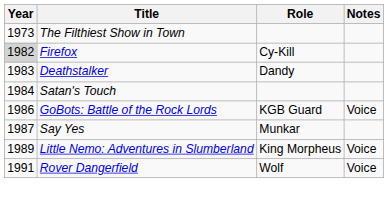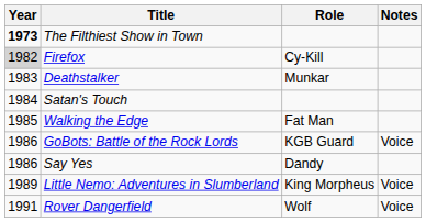The Filthiest Show in Town | Year: normal -> bold
Deathstalker | Role: Dandy -> Munkar
+ row: 1985 | Walking the Edge | Fat Man
Say Yes | Year: 1987 -> 1986
Say Yes | Role: Munkar -> Dandy
